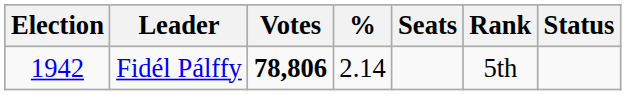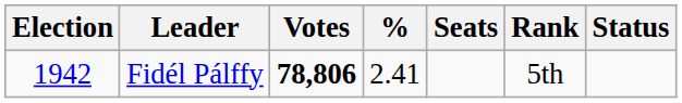Fidél Pálffy | %: 2.14 -> 2.41
